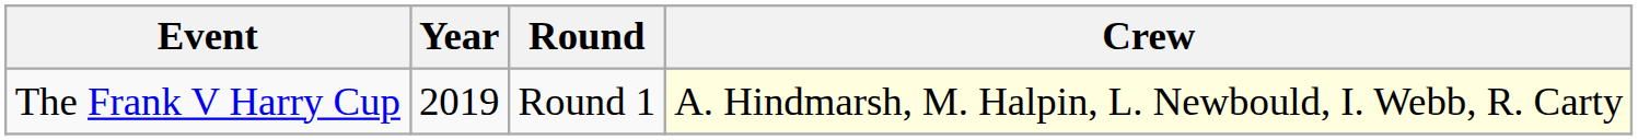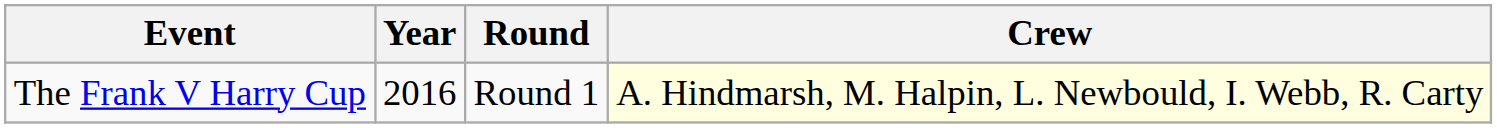The Frank V Harry Cup | Year: 2019 -> 2016
